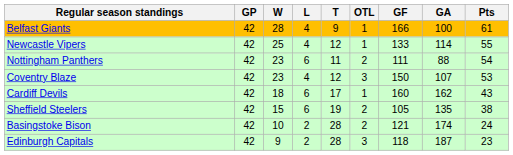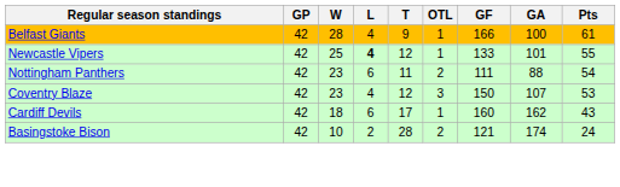Newcastle Vipers | L: normal -> bold
Newcastle Vipers | GA: 114 -> 101
- row: Sheffield Steelers | 42 | 15 | 6 | 19 | 2 | 105 | 135 | 38
- row: Edinburgh Capitals | 42 | 9 | 2 | 28 | 3 | 118 | 187 | 23
